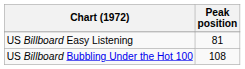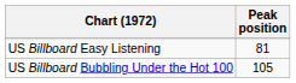US Billboard Bubbling Under the Hot 100 | Peak position: 108 -> 105
